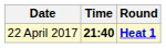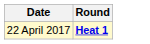- column: Time | 21:40
